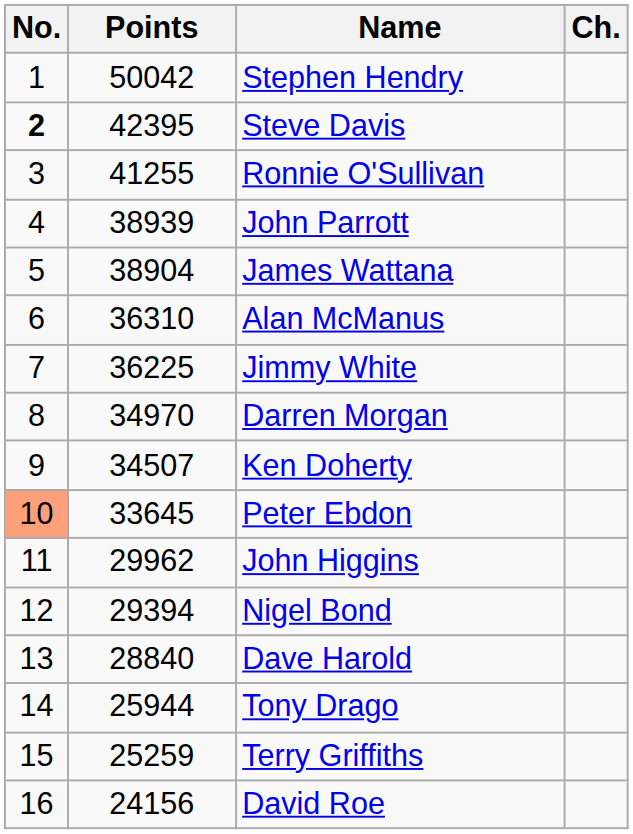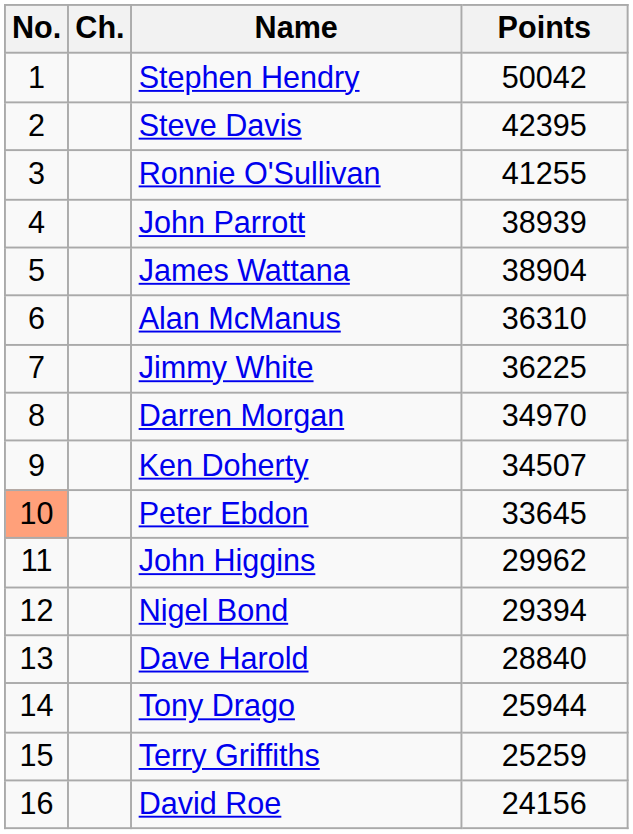columns swapped: Ch. <-> Points
Steve Davis | No.: bold -> normal
